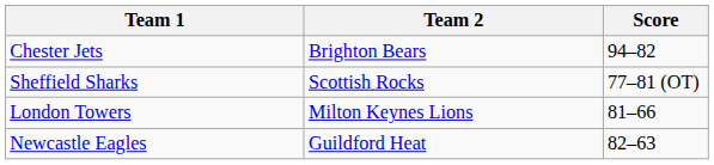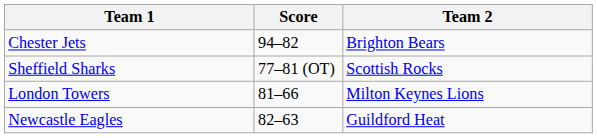columns swapped: Team 2 <-> Score
